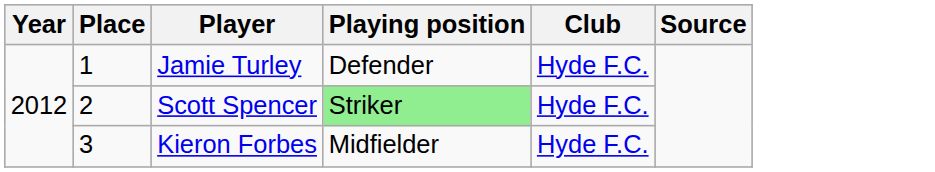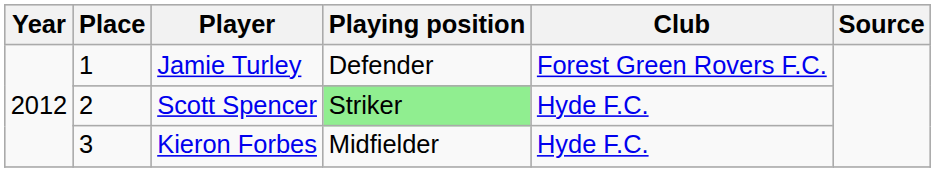Jamie Turley | Club: Hyde F.C. -> Forest Green Rovers F.C.
